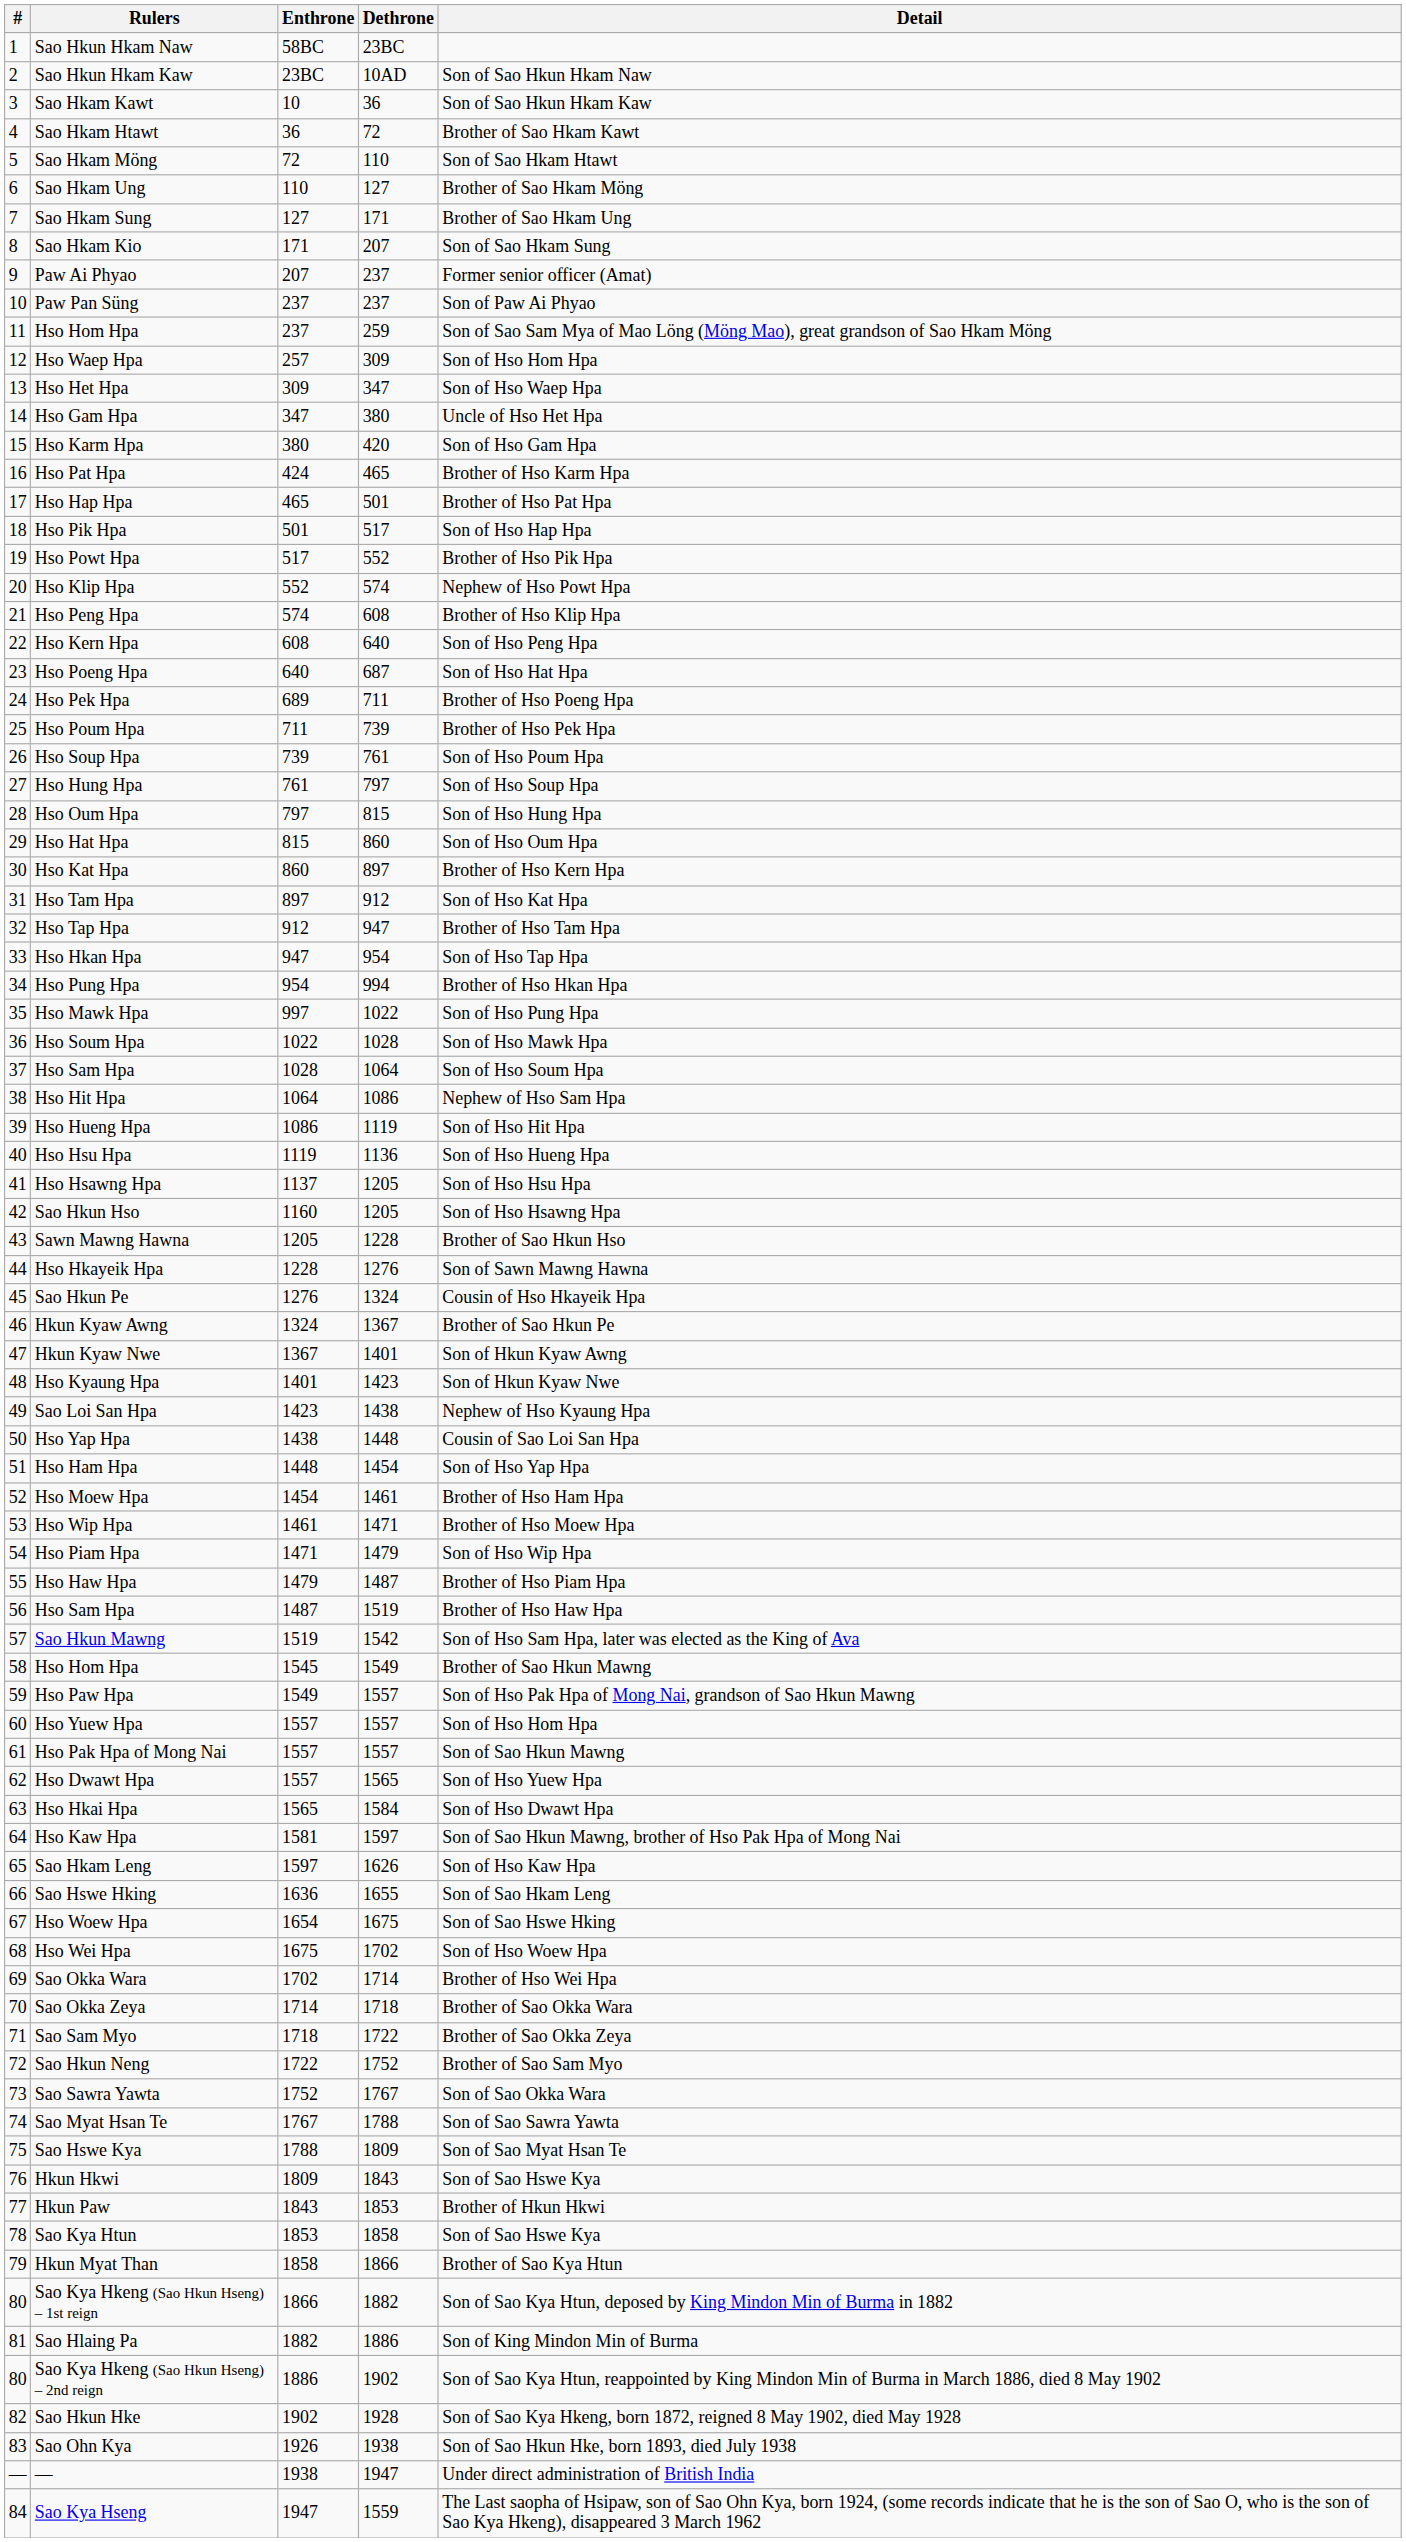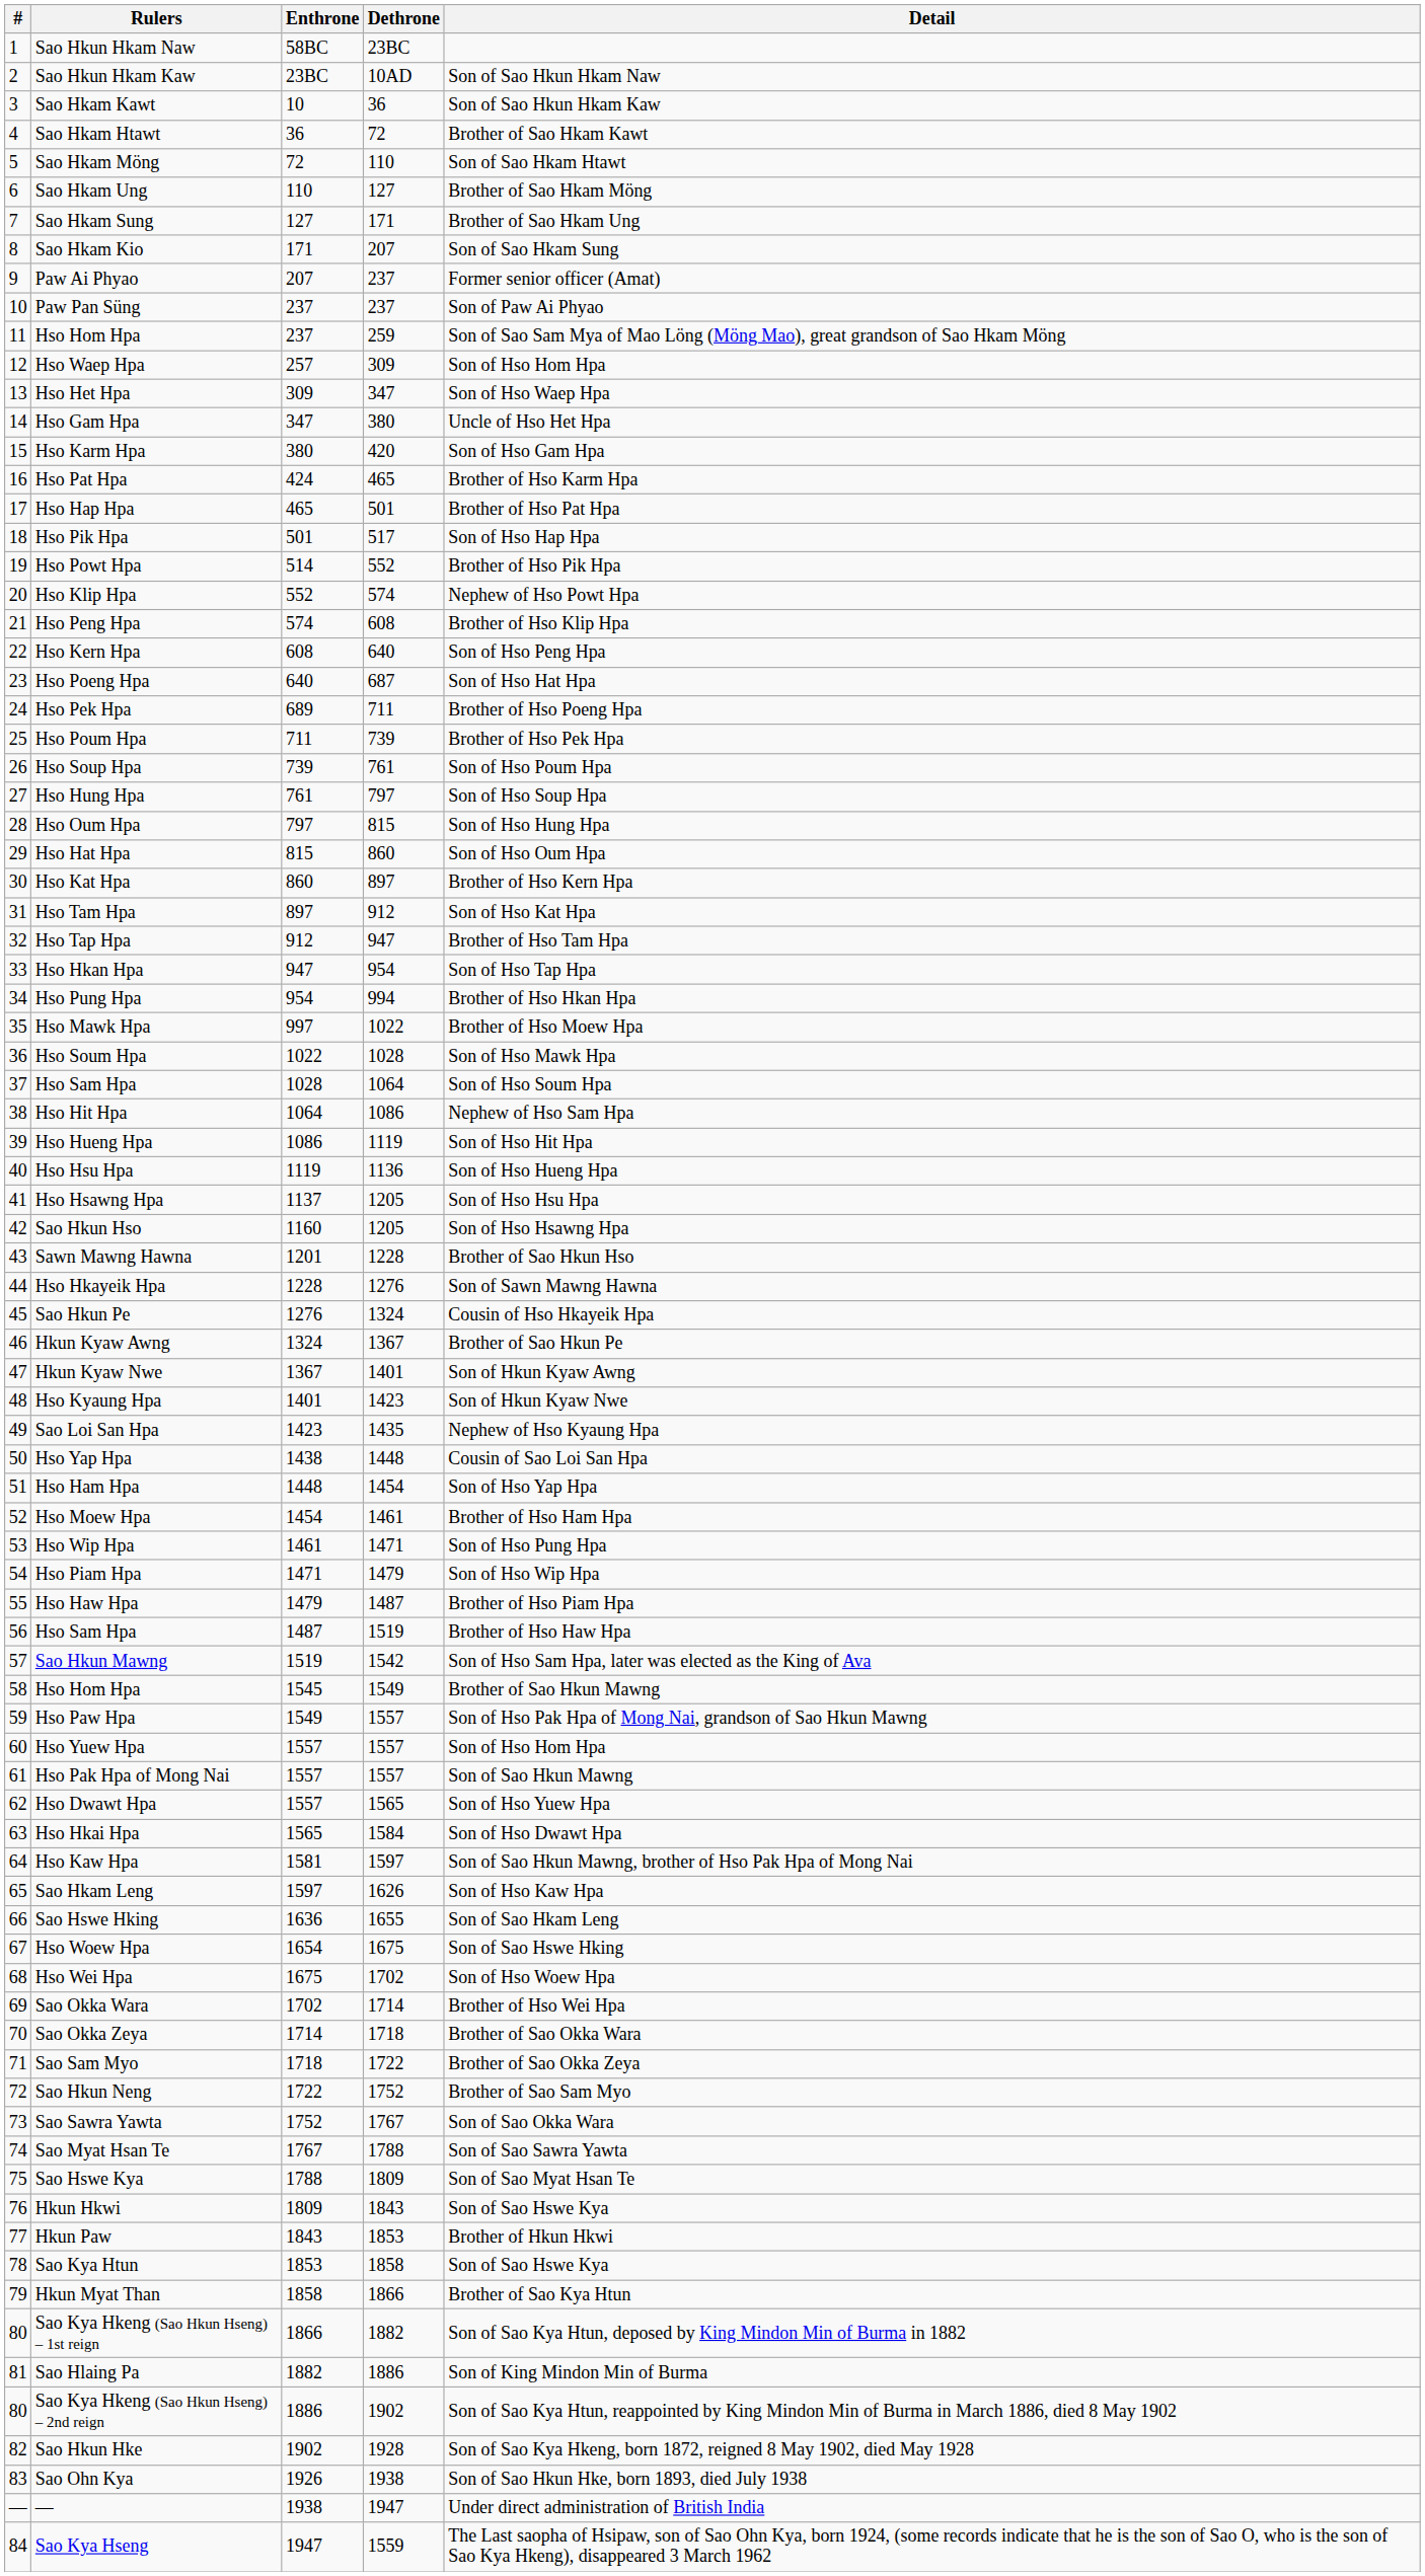Hso Powt Hpa | Enthrone: 517 -> 514
Hso Mawk Hpa | Detail: Son of Hso Pung Hpa -> Brother of Hso Moew Hpa
Sawn Mawng Hawna | Enthrone: 1205 -> 1201
Sao Loi San Hpa | Dethrone: 1438 -> 1435
Hso Wip Hpa | Detail: Brother of Hso Moew Hpa -> Son of Hso Pung Hpa
